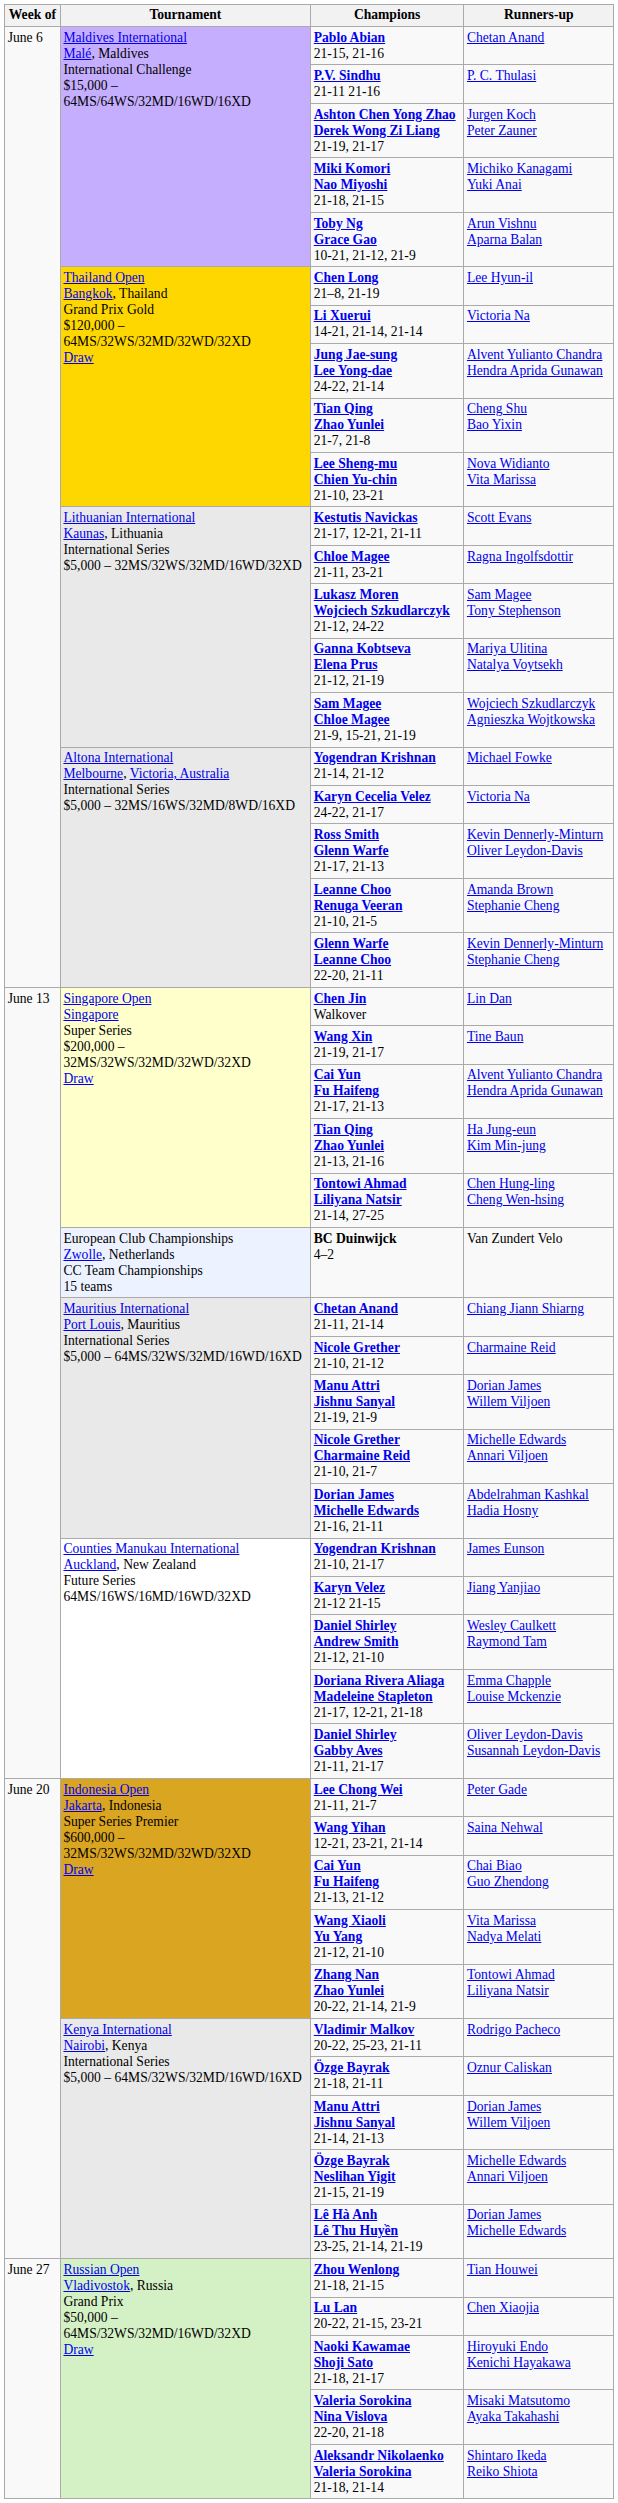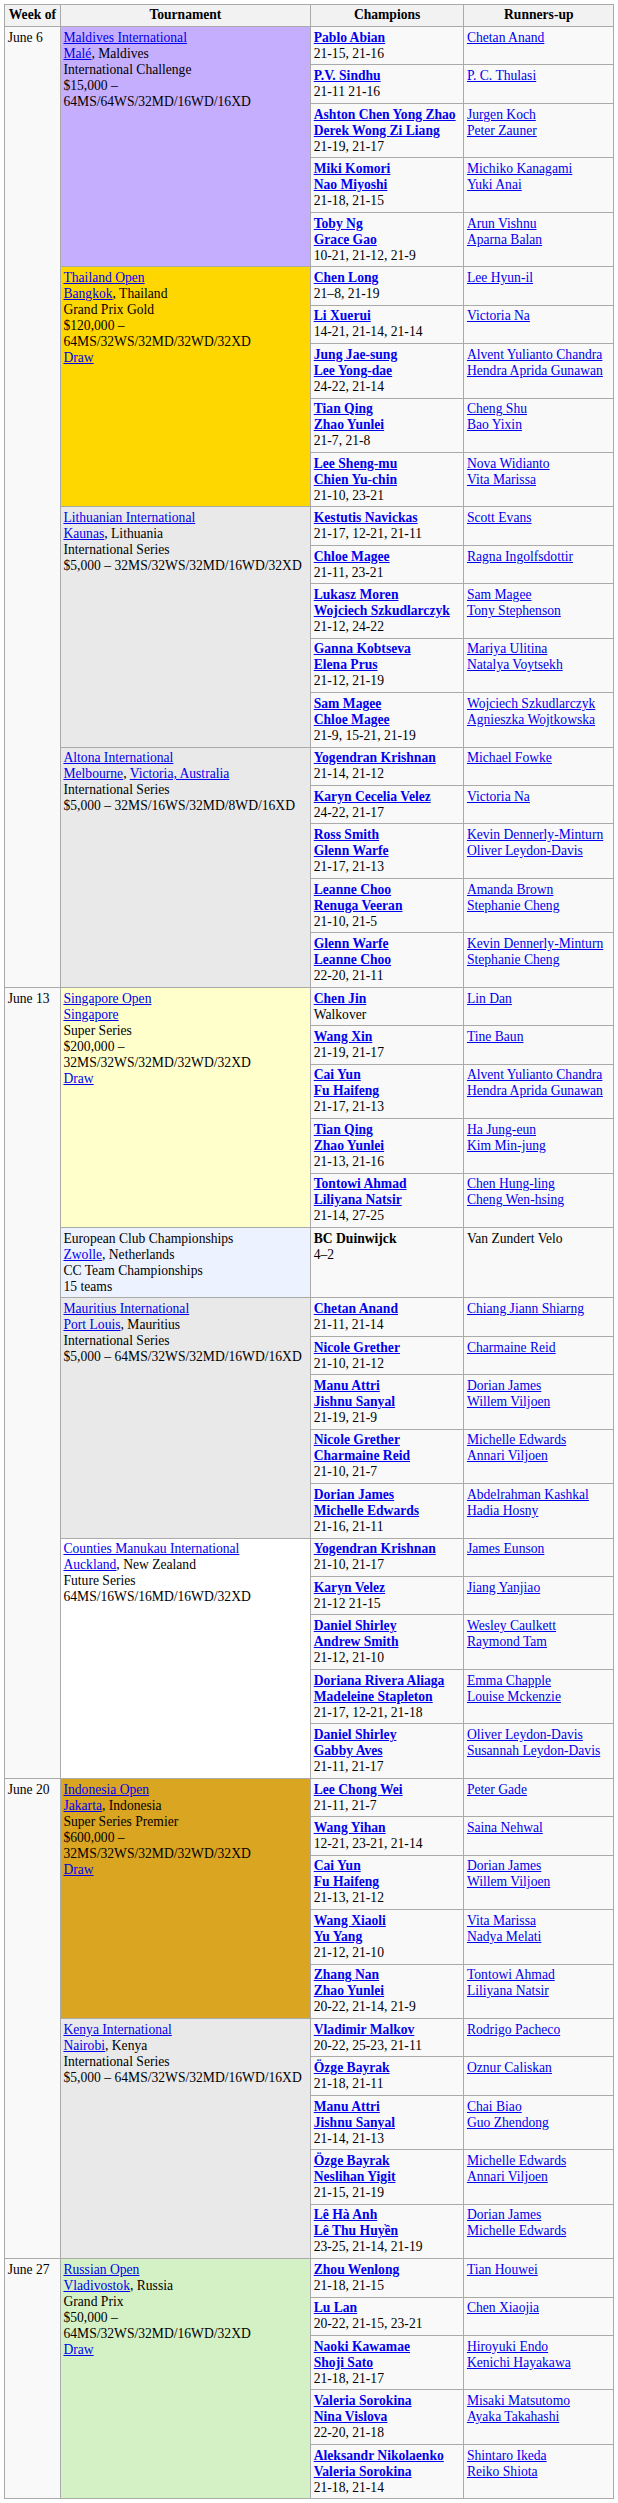Cai Yun Fu Haifeng 21-13, 21-12 | Runners-up: Chai Biao Guo Zhendong -> Dorian James Willem Viljoen
Manu Attri Jishnu Sanyal 21-14, 21-13 | Runners-up: Dorian James Willem Viljoen -> Chai Biao Guo Zhendong
